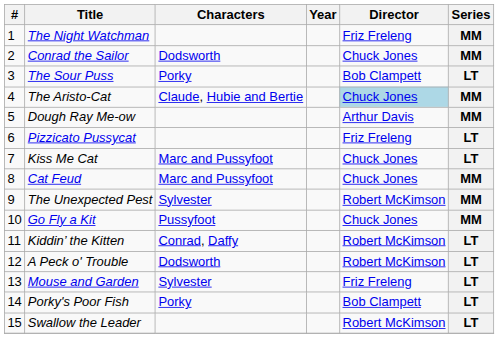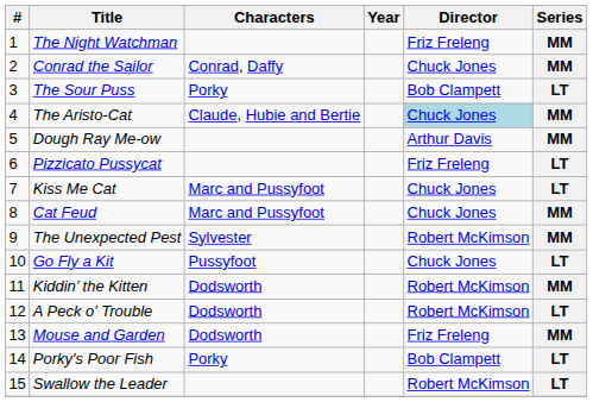Conrad the Sailor | Characters: Dodsworth -> Conrad, Daffy
Go Fly a Kit | Series: MM -> LT
Kiddin’ the Kitten | Characters: Conrad, Daffy -> Dodsworth
Kiddin’ the Kitten | Series: LT -> MM
Mouse and Garden | Characters: Sylvester -> Dodsworth
Mouse and Garden | Series: LT -> MM
